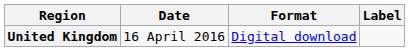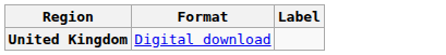- column: Date | 16 April 2016
